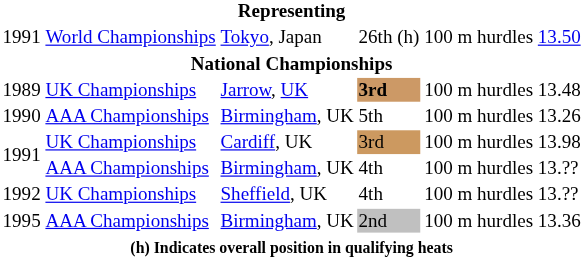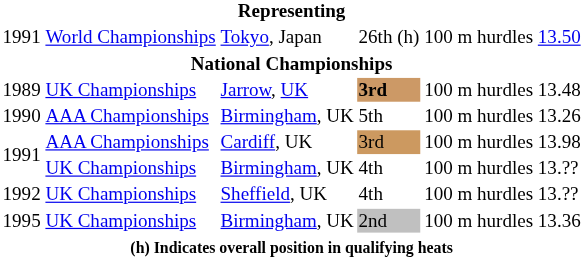1991 / Cardiff, UK | column 2: UK Championships -> AAA Championships
1991 / Birmingham, UK | column 2: AAA Championships -> UK Championships
1995 | column 2: AAA Championships -> UK Championships
